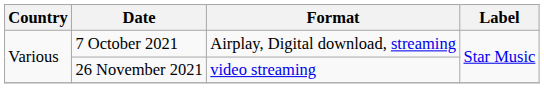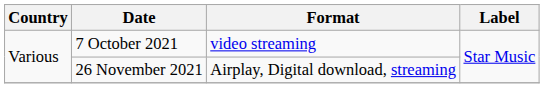7 October 2021 | Format: Airplay, Digital download, streaming -> video streaming
26 November 2021 | Format: video streaming -> Airplay, Digital download, streaming
